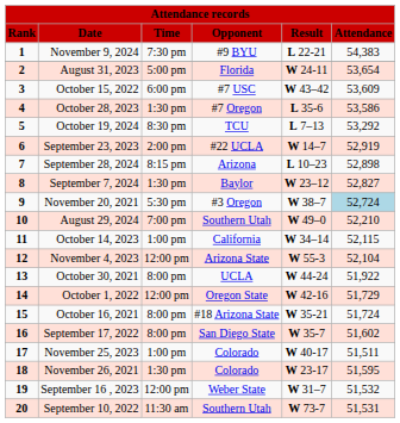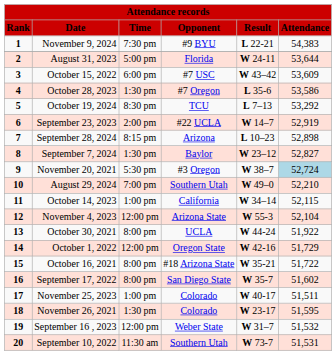August 31, 2023 | column 6: 53,654 -> 53,644
October 16, 2021 | column 6: 51,724 -> 51,722
